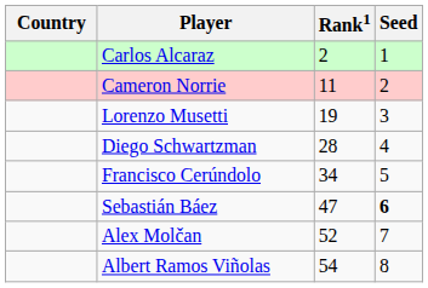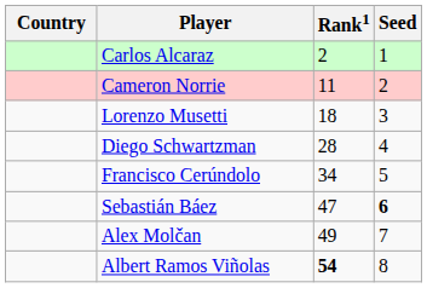Lorenzo Musetti | Rank1: 19 -> 18
Alex Molčan | Rank1: 52 -> 49
Albert Ramos Viñolas | Rank1: normal -> bold
